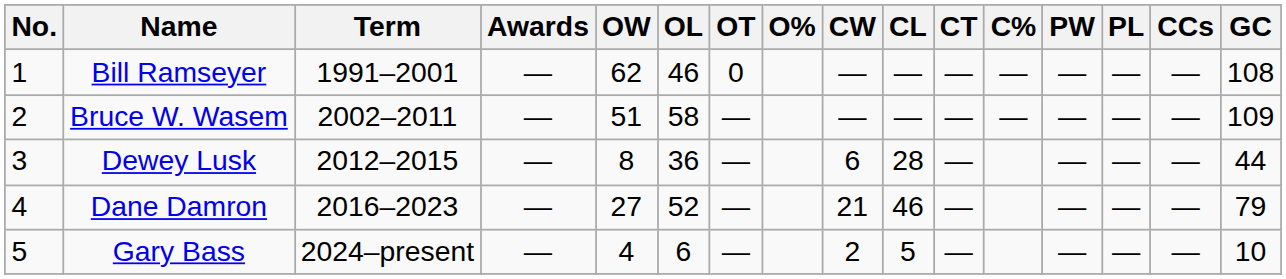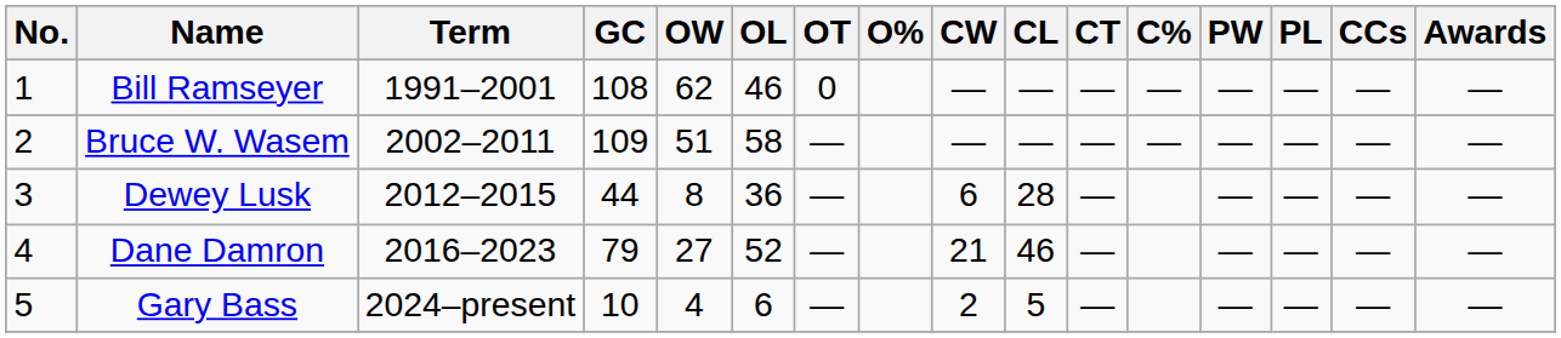columns swapped: GC <-> Awards
